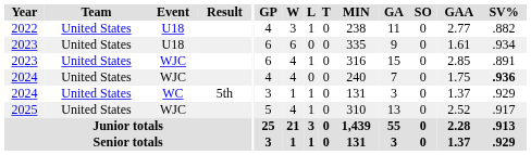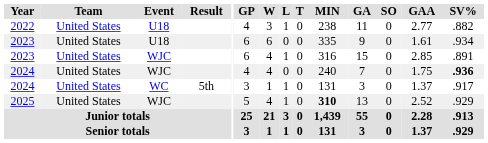2024 / WC | SV%: .929 -> .917
2025 | MIN: normal -> bold
2025 | SV%: .917 -> .929
